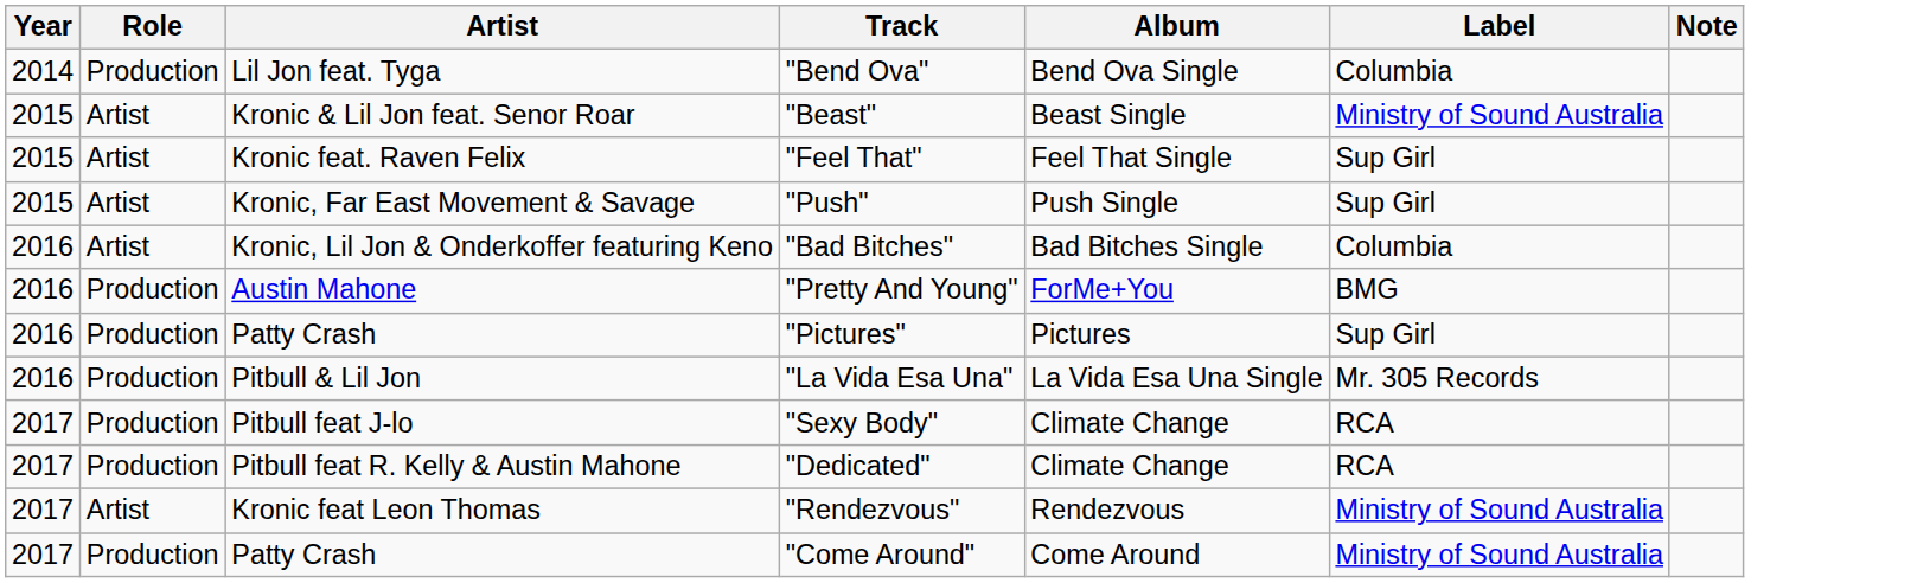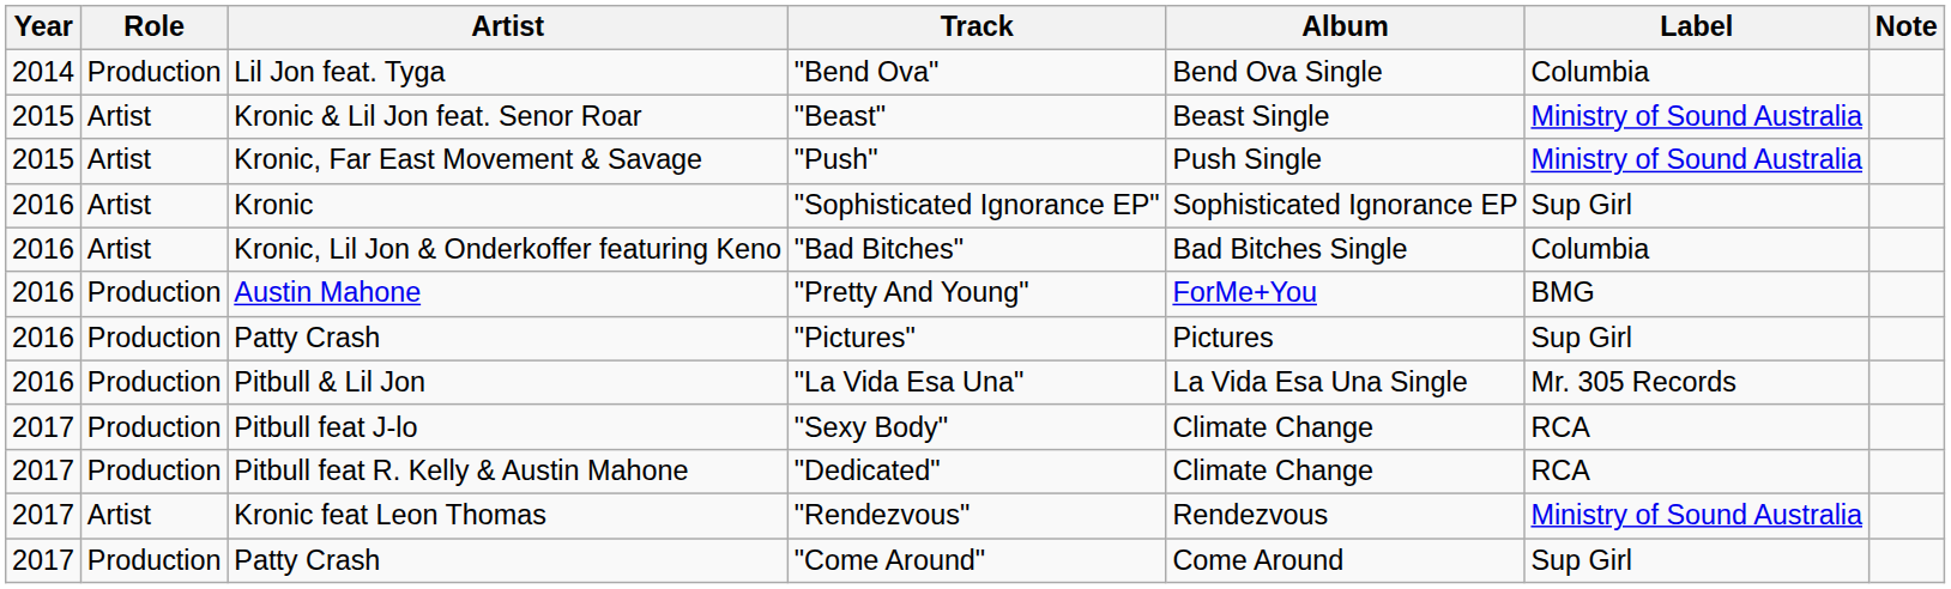- row: 2015 | Artist | Kronic feat. Raven Felix | "Feel That" | Feel That Single | Sup Girl
"Push" | Label: Sup Girl -> Ministry of Sound Australia
+ row: 2016 | Artist | Kronic | "Sophisticated Ignorance EP" | Sophisticated Ignorance EP | Sup Girl
"Come Around" | Label: Ministry of Sound Australia -> Sup Girl
